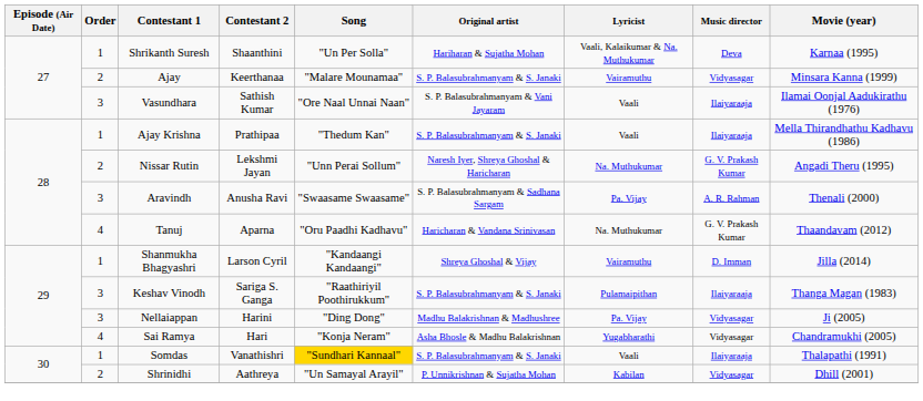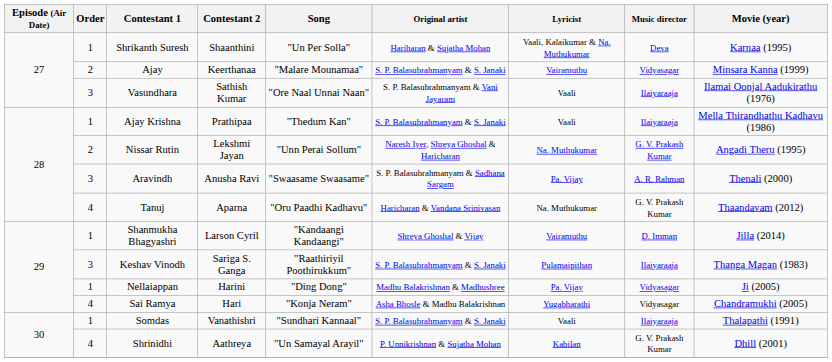Nellaiappan | Order: 3 -> 1
Somdas | Song: gold background -> no background
Shrinidhi | Order: 2 -> 4
Shrinidhi | Music director: Vidyasagar -> G. V. Prakash Kumar
